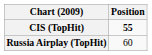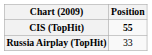Russia Airplay (TopHit) | Position: 60 -> 33
